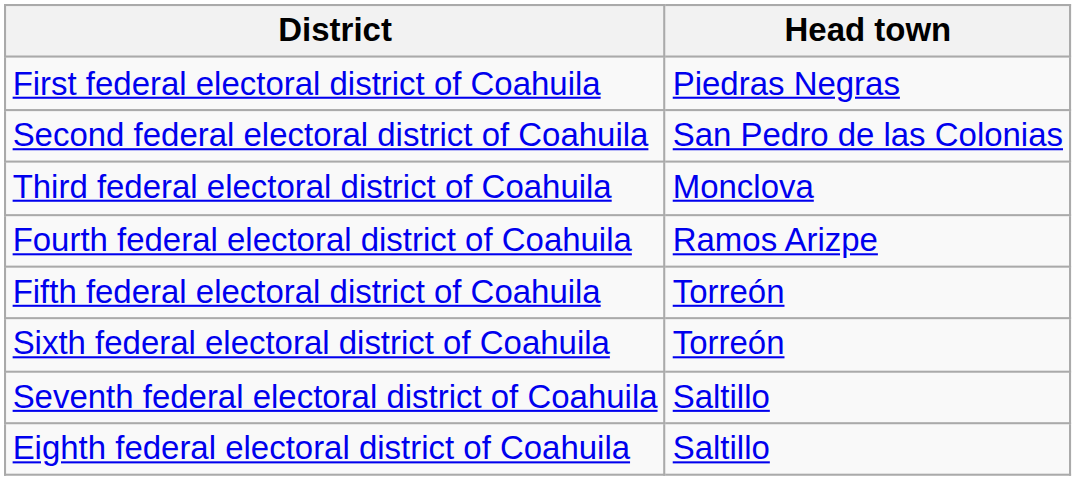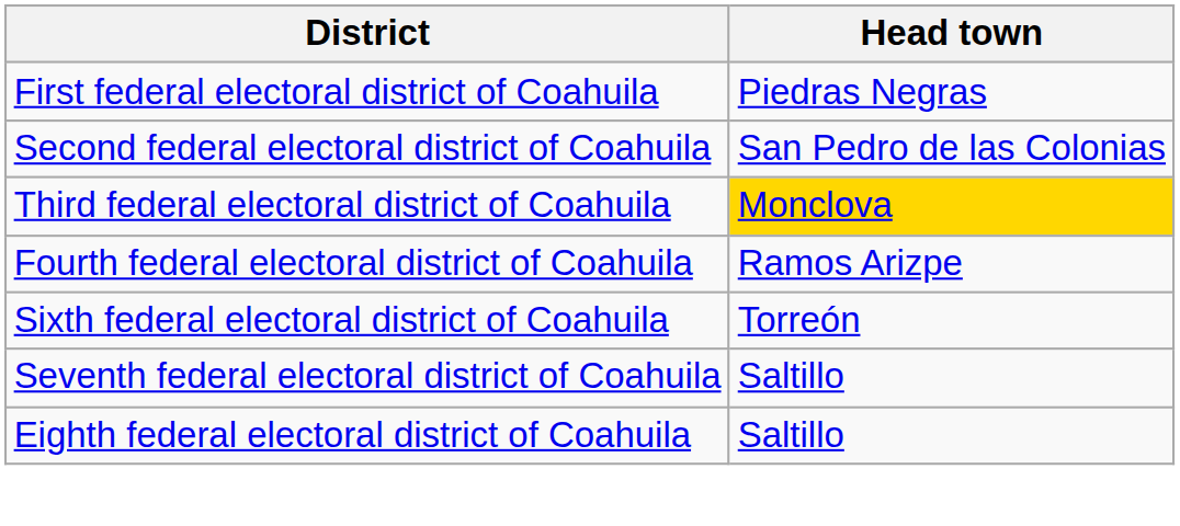Third federal electoral district of Coahuila | Head town: no background -> gold background
- row: Fifth federal electoral district of Coahuila | Torreón
